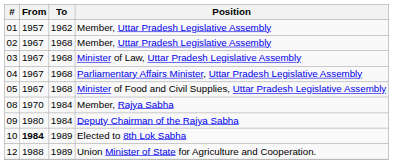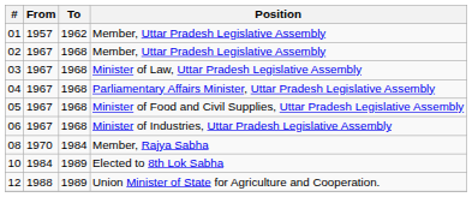+ row: 06 | 1967 | 1968 | Minister of Industries, Uttar Pradesh Legislative Assembly
- row: 09 | 1980 | 1984 | Deputy Chairman of the Rajya Sabha
Elected to 8th Lok Sabha | From: bold -> normal
